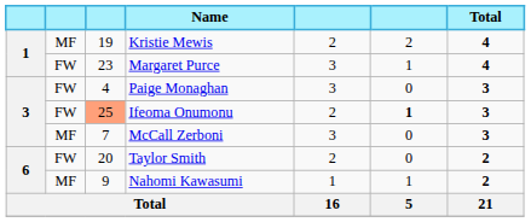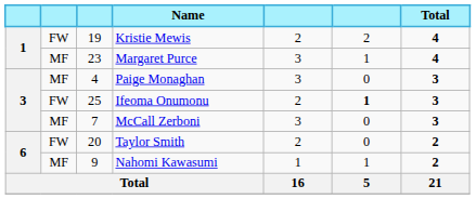Kristie Mewis | column 2: MF -> FW
Margaret Purce | column 2: FW -> MF
Paige Monaghan | column 2: FW -> MF
Ifeoma Onumonu | column 3: lightsalmon background -> no background
